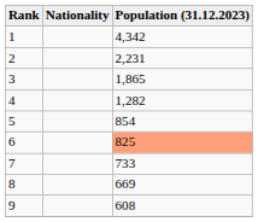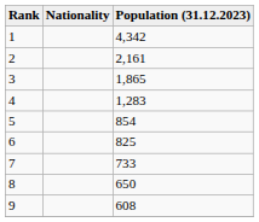2 | Population (31.12.2023): 2,231 -> 2,161
4 | Population (31.12.2023): 1,282 -> 1,283
6 | Population (31.12.2023): lightsalmon background -> no background
8 | Population (31.12.2023): 669 -> 650
